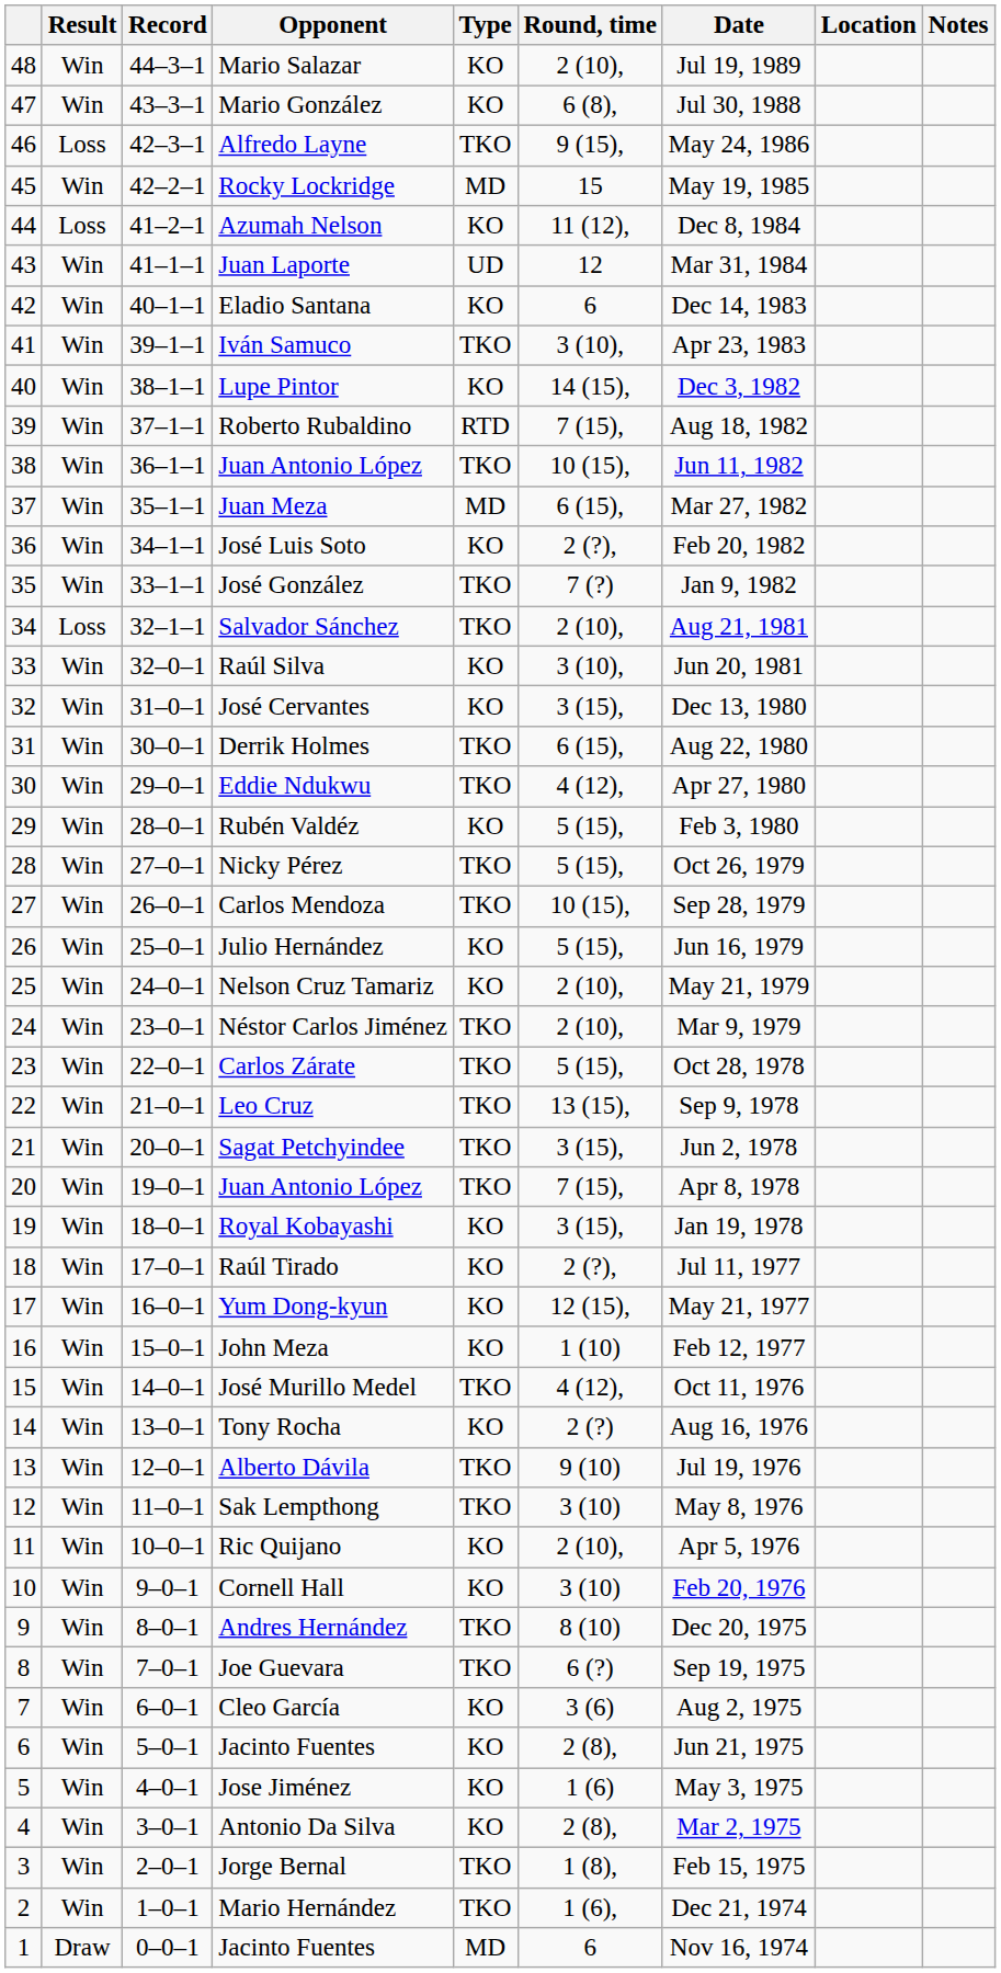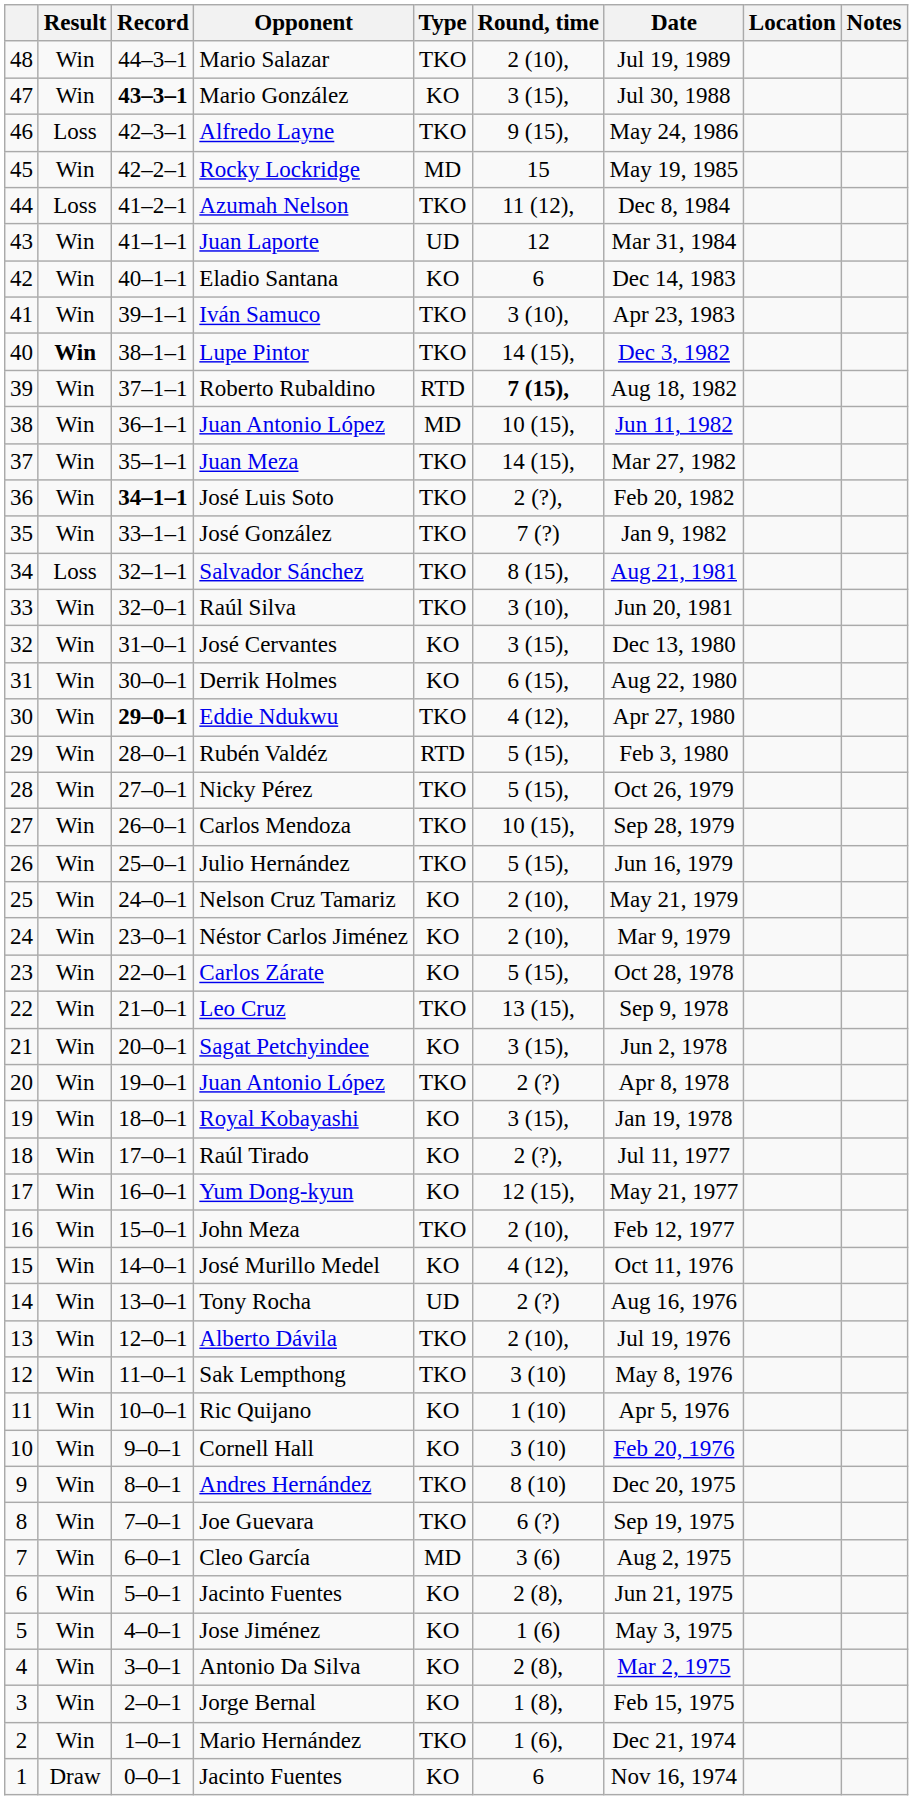Mario Salazar | Type: KO -> TKO
Mario González | Record: normal -> bold
Mario González | Round, time: 6 (8), -> 3 (15),
Azumah Nelson | Type: KO -> TKO
Lupe Pintor | Result: normal -> bold
Lupe Pintor | Type: KO -> TKO
Roberto Rubaldino | Round, time: normal -> bold
38 / Juan Antonio López | Type: TKO -> MD
Juan Meza | Type: MD -> TKO
Juan Meza | Round, time: 6 (15), -> 14 (15),
José Luis Soto | Record: normal -> bold
José Luis Soto | Type: KO -> TKO
Salvador Sánchez | Round, time: 2 (10), -> 8 (15),
Raúl Silva | Type: KO -> TKO
Derrik Holmes | Type: TKO -> KO
Eddie Ndukwu | Record: normal -> bold
Rubén Valdéz | Type: KO -> RTD
Julio Hernández | Type: KO -> TKO
Néstor Carlos Jiménez | Type: TKO -> KO
Carlos Zárate | Type: TKO -> KO
Sagat Petchyindee | Type: TKO -> KO
20 / Juan Antonio López | Round, time: 7 (15), -> 2 (?)
John Meza | Type: KO -> TKO
John Meza | Round, time: 1 (10) -> 2 (10),
José Murillo Medel | Type: TKO -> KO
Tony Rocha | Type: KO -> UD
Alberto Dávila | Round, time: 9 (10) -> 2 (10),
Ric Quijano | Round, time: 2 (10), -> 1 (10)
Cleo García | Type: KO -> MD
Jorge Bernal | Type: TKO -> KO
1 / Jacinto Fuentes | Type: MD -> KO
